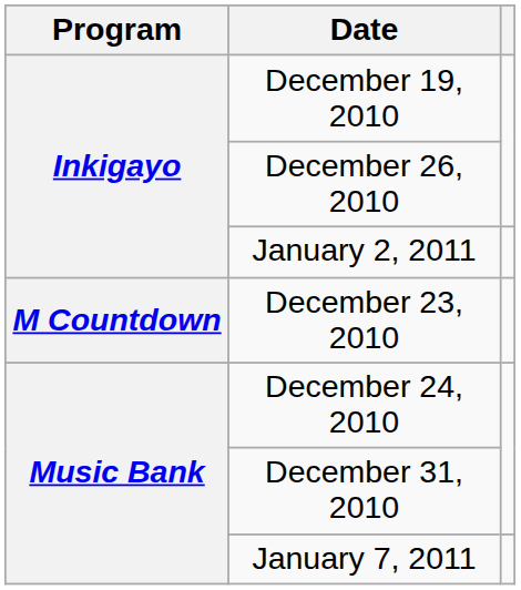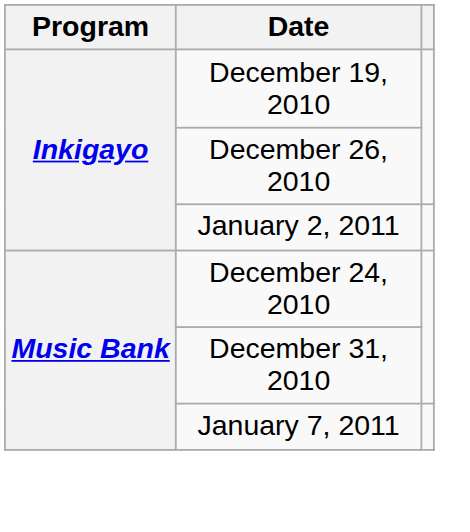- row: M Countdown | December 23, 2010
